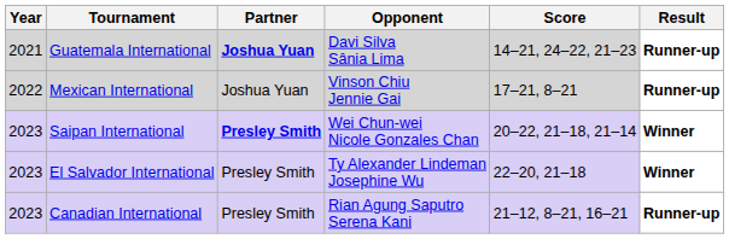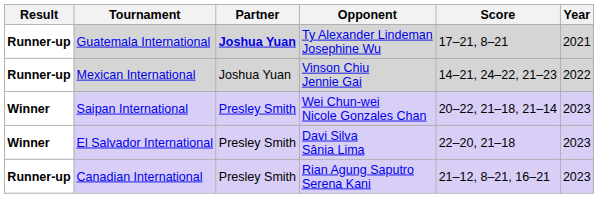columns swapped: Year <-> Result
Guatemala International | Opponent: Davi Silva Sânia Lima -> Ty Alexander Lindeman Josephine Wu
Guatemala International | Score: 14–21, 24–22, 21–23 -> 17–21, 8–21
Mexican International | Score: 17–21, 8–21 -> 14–21, 24–22, 21–23
Saipan International | Partner: bold -> normal
El Salvador International | Opponent: Ty Alexander Lindeman Josephine Wu -> Davi Silva Sânia Lima
